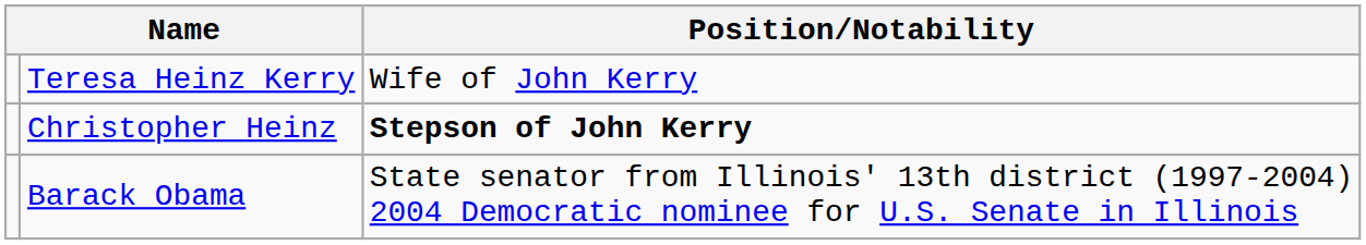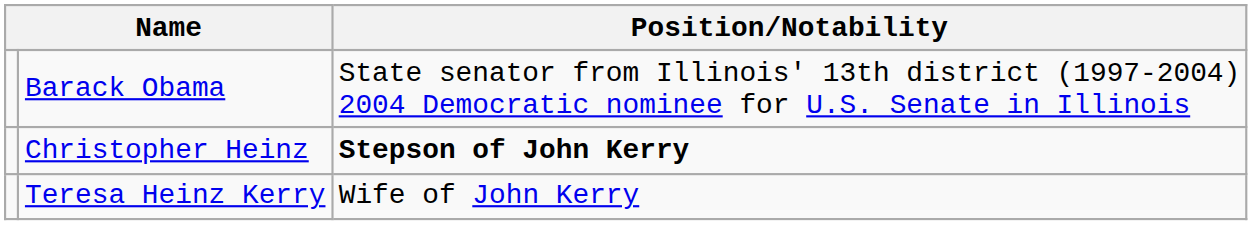rows swapped: Teresa Heinz Kerry <-> Barack Obama
